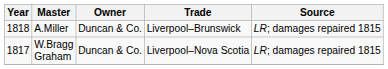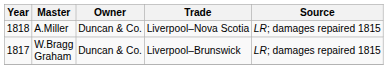A.Miller | Trade: Liverpool–Brunswick -> Liverpool–Nova Scotia
W.Bragg Graham | Trade: Liverpool–Nova Scotia -> Liverpool–Brunswick
